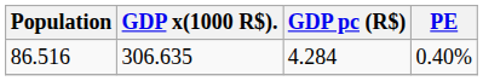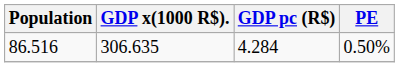86.516 | PE: 0.40% -> 0.50%
